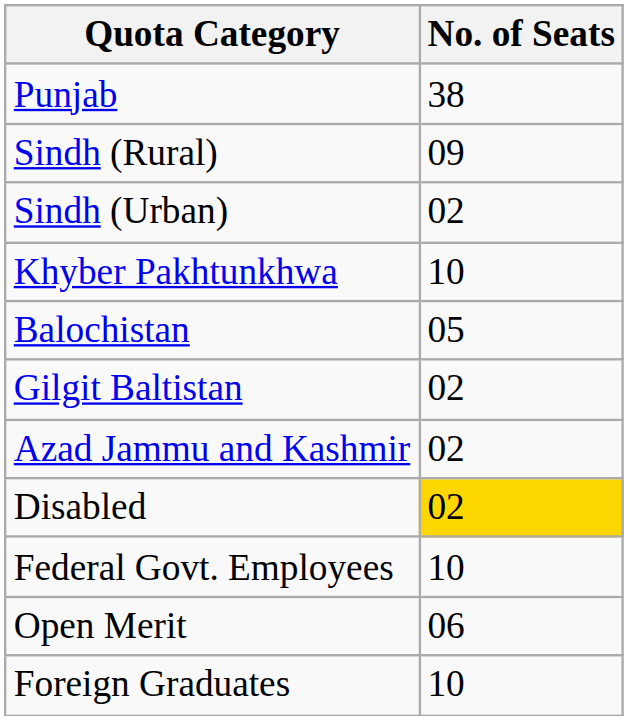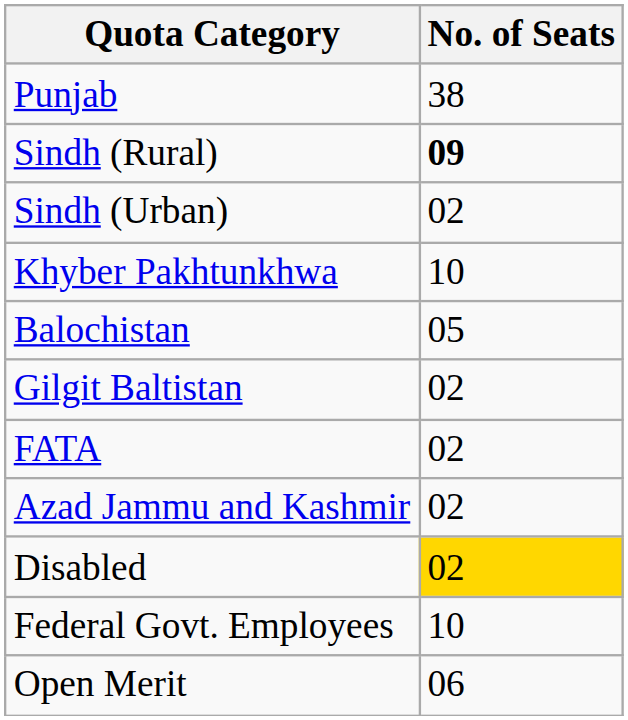Sindh (Rural) | No. of Seats: normal -> bold
+ row: FATA | 02
- row: Foreign Graduates | 10
